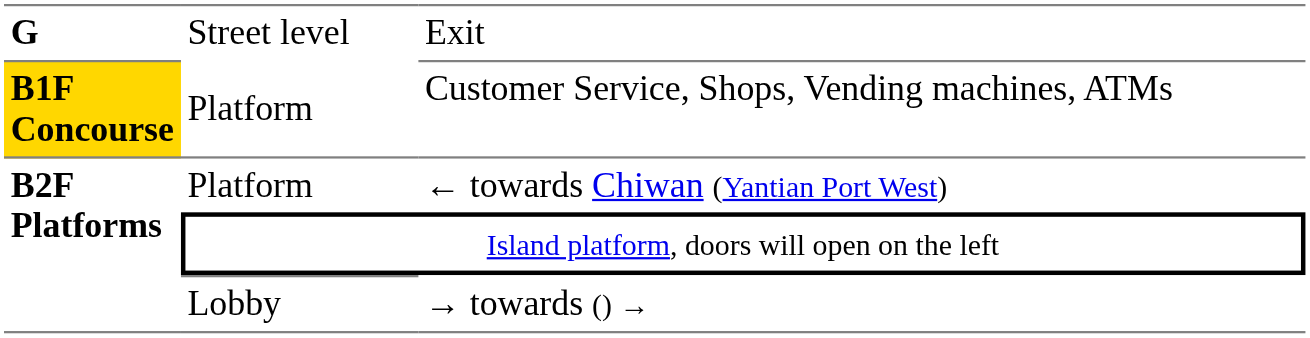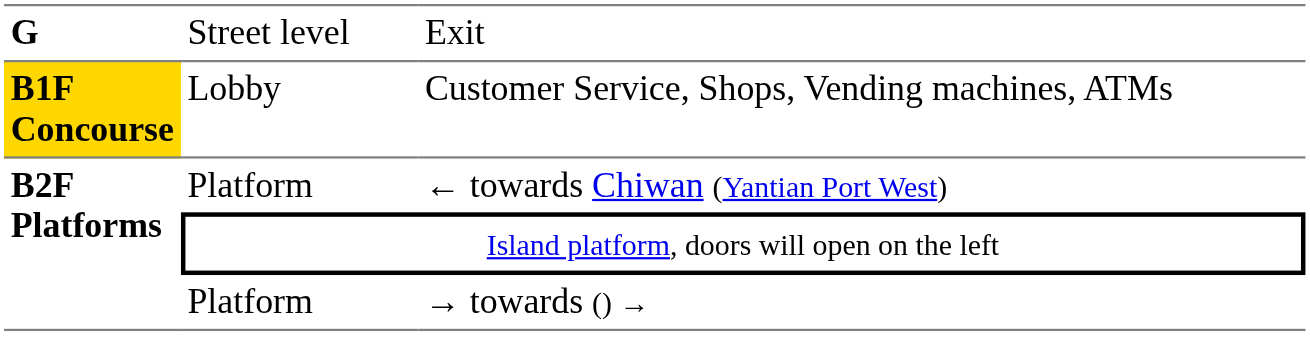Customer Service, Shops, Vending machines, ATMs | column 2: Platform -> Lobby
→ towards () → | column 2: Lobby -> Platform
